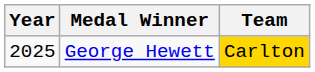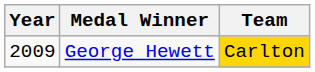George Hewett | Year: 2025 -> 2009
